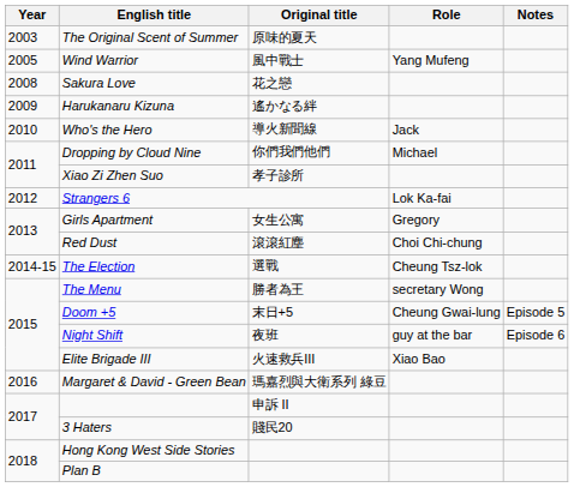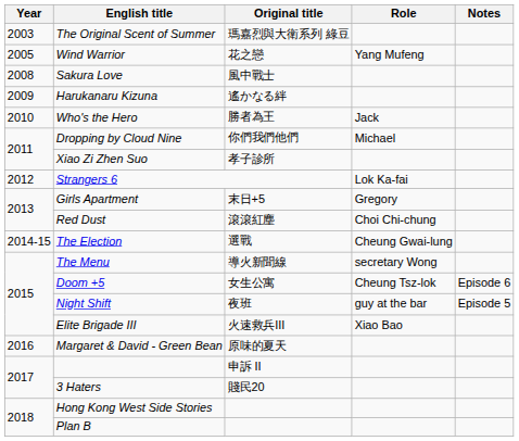The Original Scent of Summer | Original title: 原味的夏天 -> 瑪嘉烈與大衛系列 綠豆
Wind Warrior | Original title: 風中戰士 -> 花之戀
Sakura Love | Original title: 花之戀 -> 風中戰士
Who's the Hero | Original title: 導火新聞線 -> 勝者為王
Girls Apartment | Original title: 女生公寓 -> 末日+5
The Election | Role: Cheung Tsz-lok -> Cheung Gwai-lung
The Menu | Original title: 勝者為王 -> 導火新聞線
Doom +5 | Original title: 末日+5 -> 女生公寓
Doom +5 | Role: Cheung Gwai-lung -> Cheung Tsz-lok
Doom +5 | Notes: Episode 5 -> Episode 6
Night Shift | Notes: Episode 6 -> Episode 5
Margaret & David - Green Bean | Original title: 瑪嘉烈與大衛系列 綠豆 -> 原味的夏天
